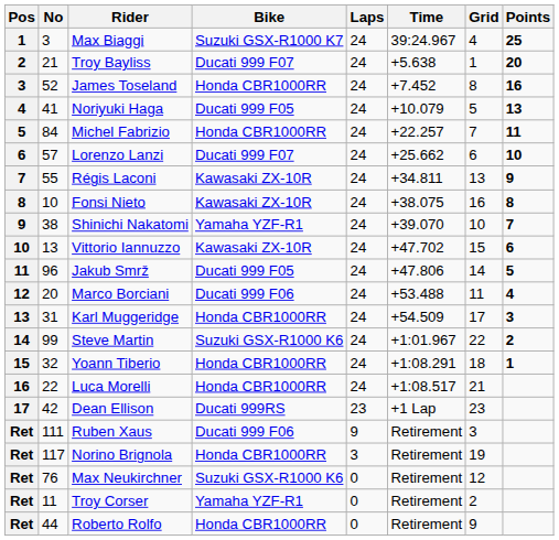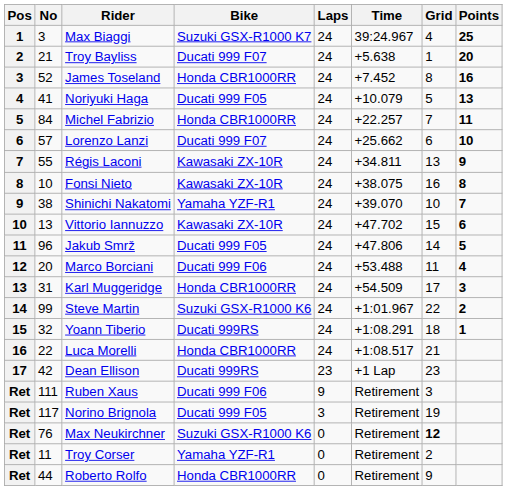Yoann Tiberio | Bike: Honda CBR1000RR -> Ducati 999RS
Norino Brignola | Bike: Honda CBR1000RR -> Ducati 999 F05
Max Neukirchner | Grid: normal -> bold
